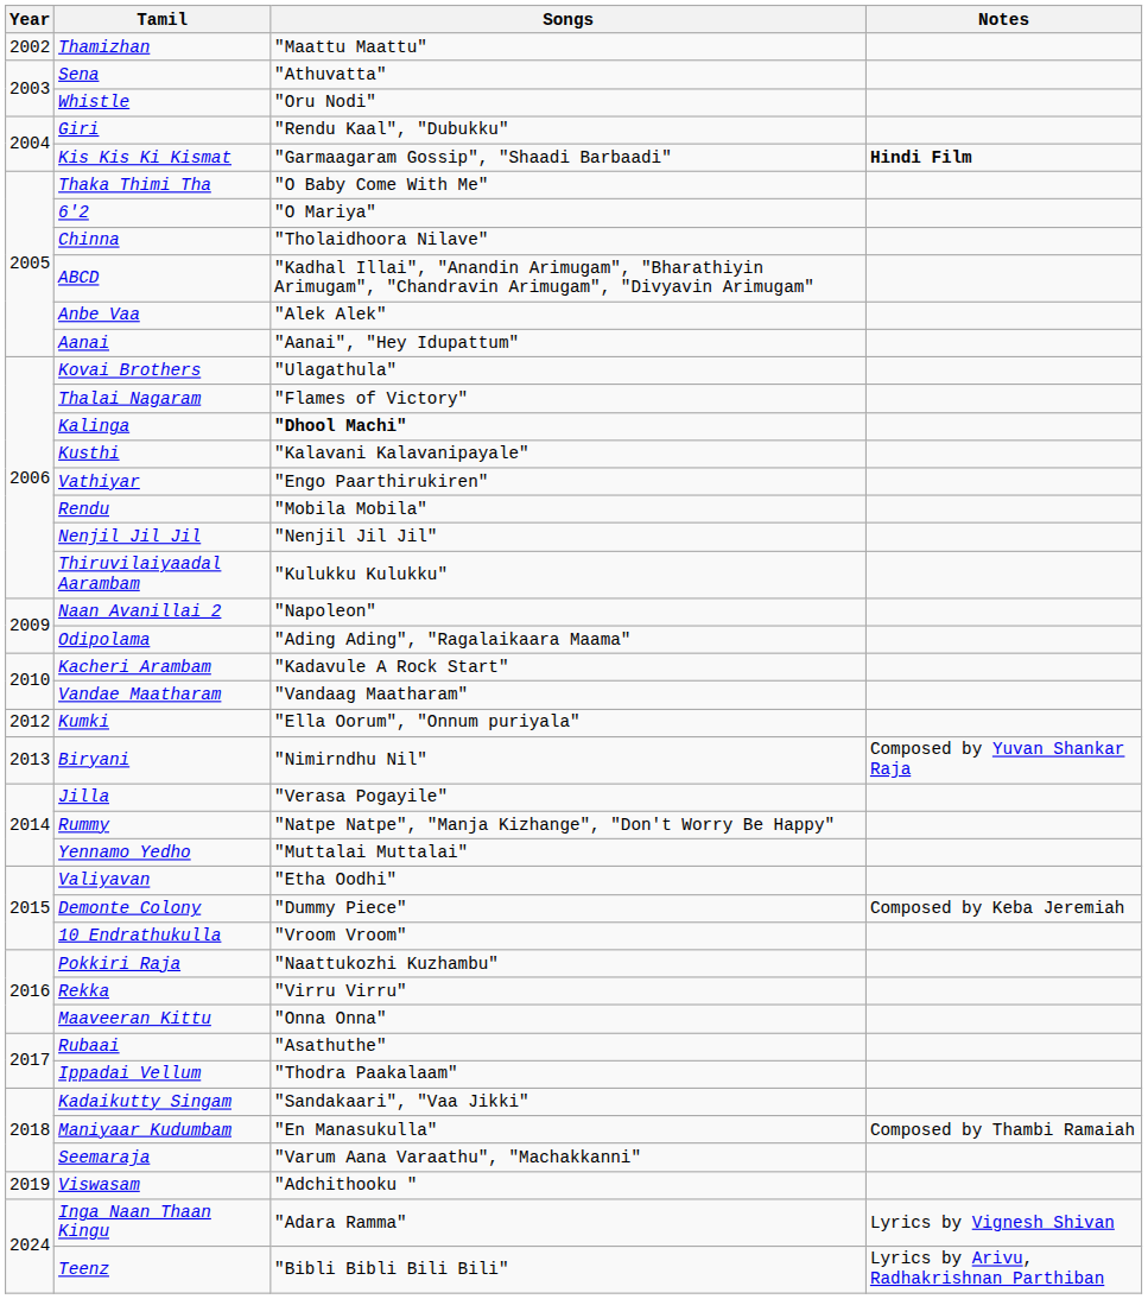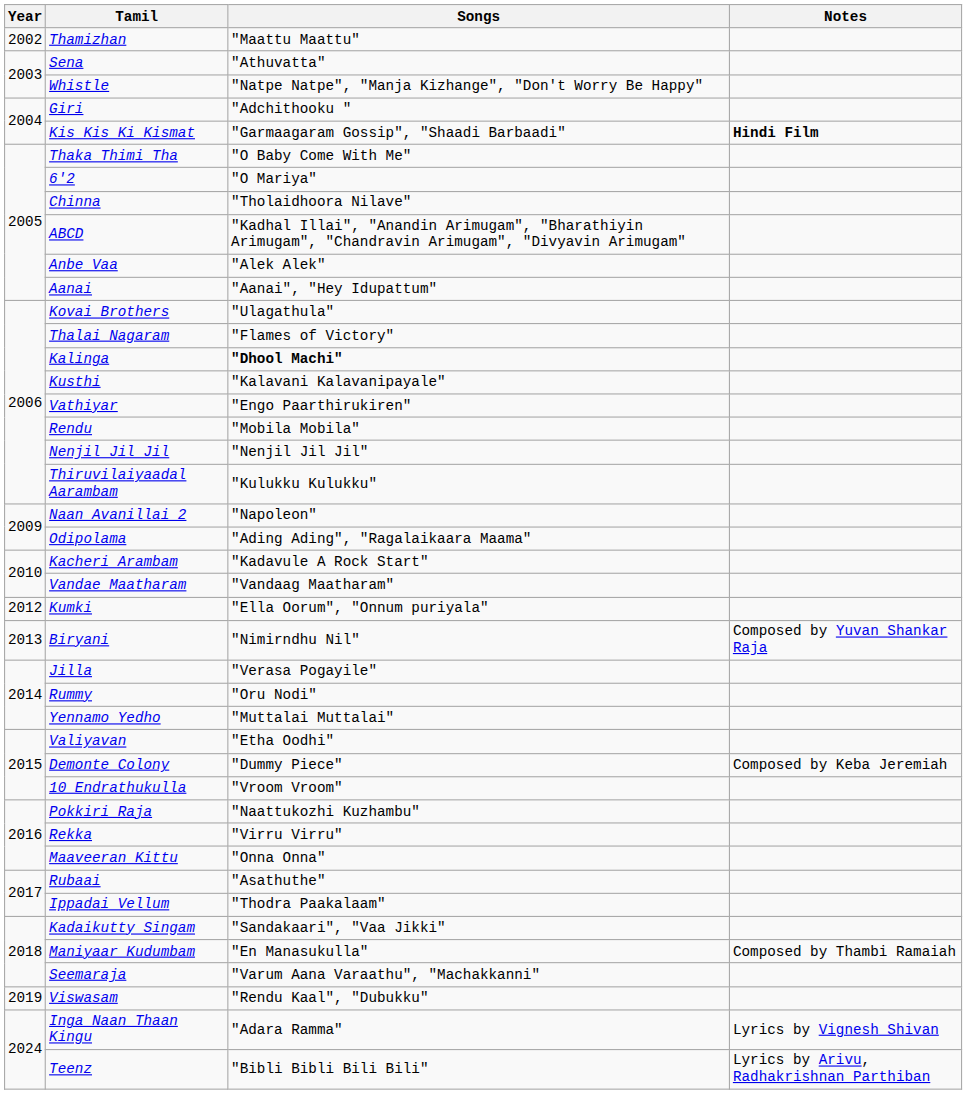Whistle | Songs: "Oru Nodi" -> "Natpe Natpe", "Manja Kizhange", "Don't Worry Be Happy"
Giri | Songs: "Rendu Kaal", "Dubukku" -> "Adchithooku "
Rummy | Songs: "Natpe Natpe", "Manja Kizhange", "Don't Worry Be Happy" -> "Oru Nodi"
Viswasam | Songs: "Adchithooku " -> "Rendu Kaal", "Dubukku"
